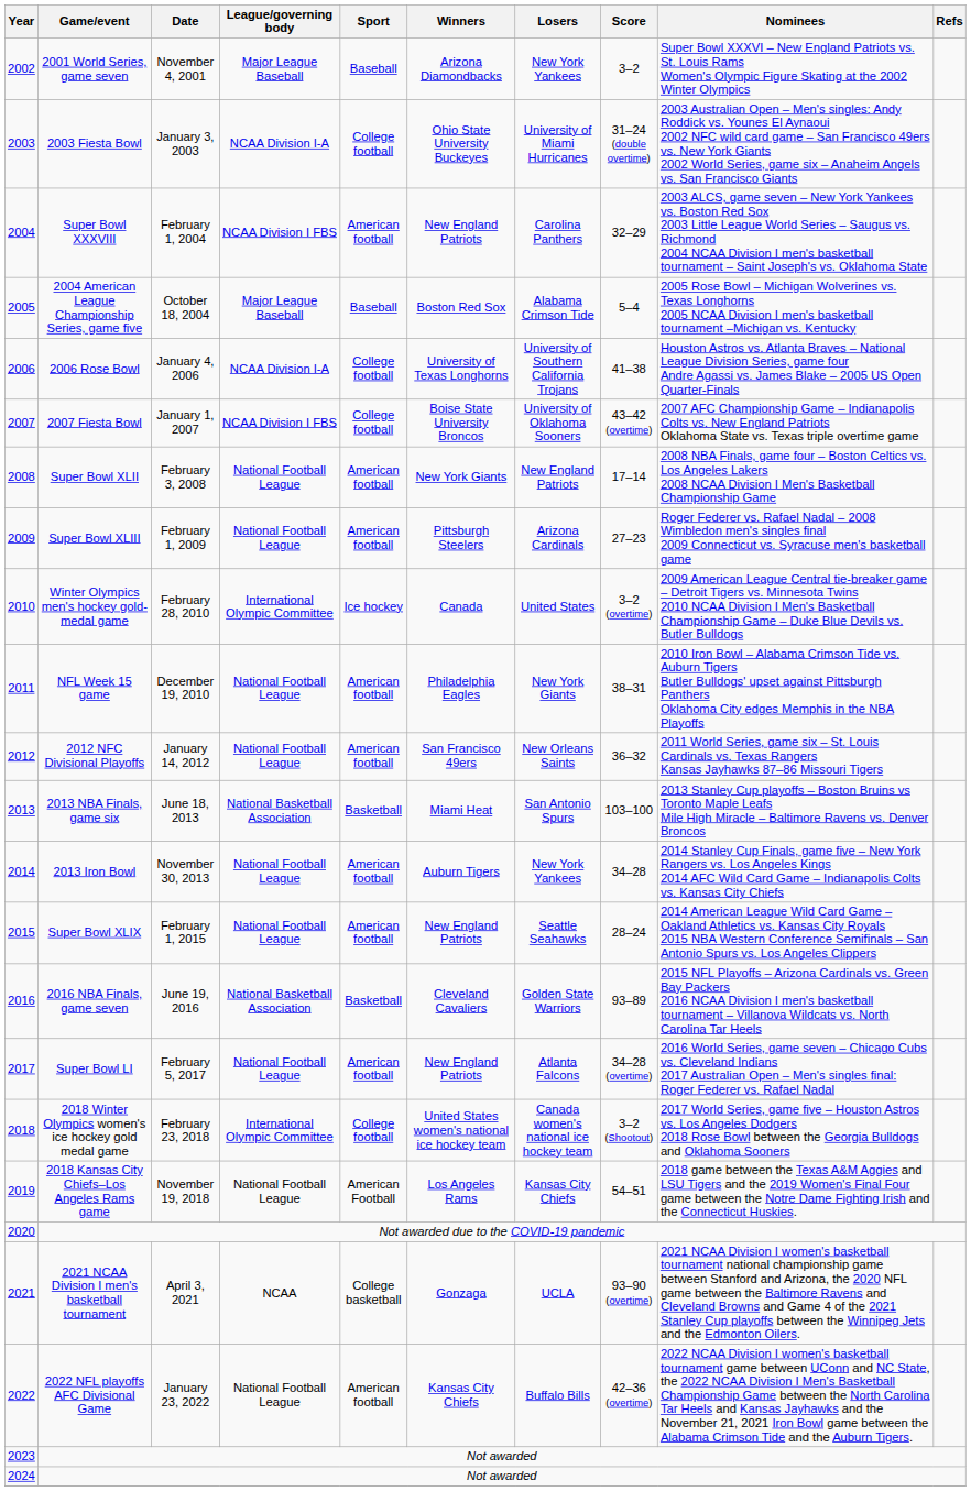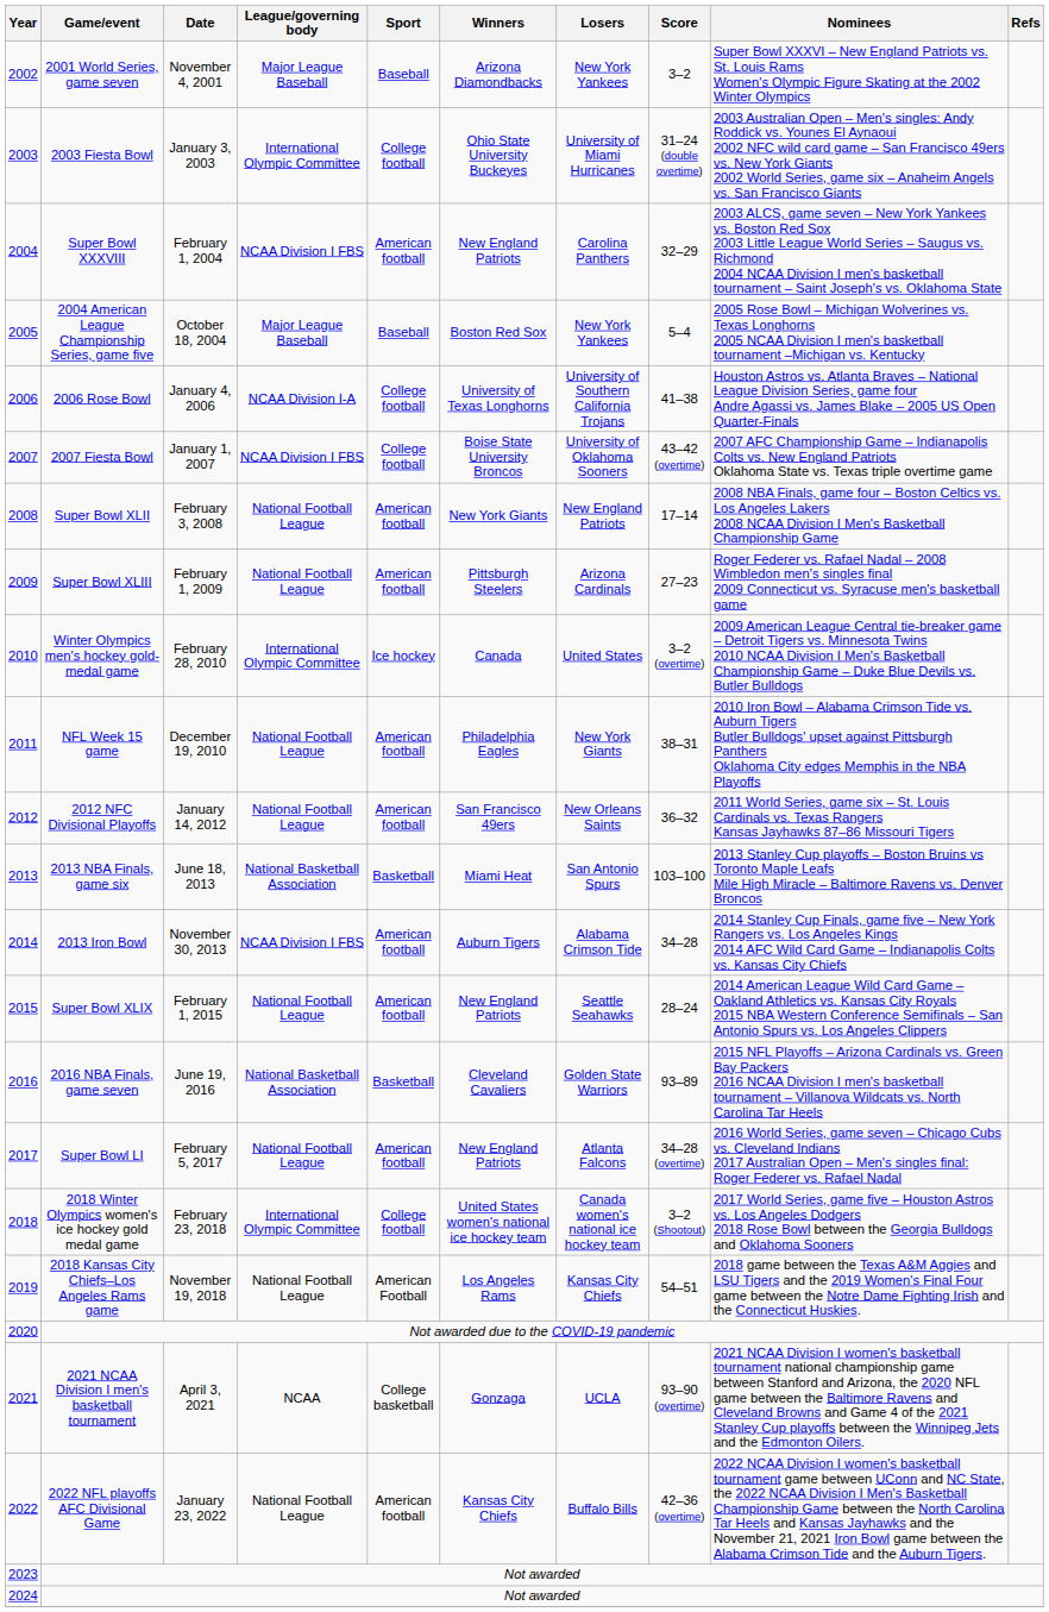2003 Fiesta Bowl | League/governing body: NCAA Division I-A -> International Olympic Committee
2004 American League Championship Series, game five | Losers: Alabama Crimson Tide -> New York Yankees
2013 Iron Bowl | League/governing body: National Football League -> NCAA Division I FBS
2013 Iron Bowl | Losers: New York Yankees -> Alabama Crimson Tide
